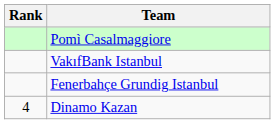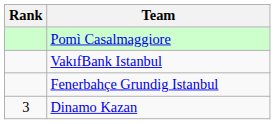Dinamo Kazan | Rank: 4 -> 3
